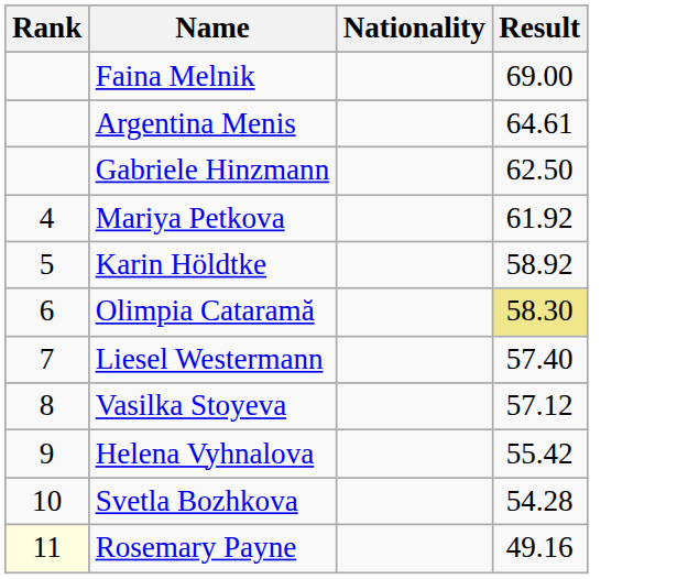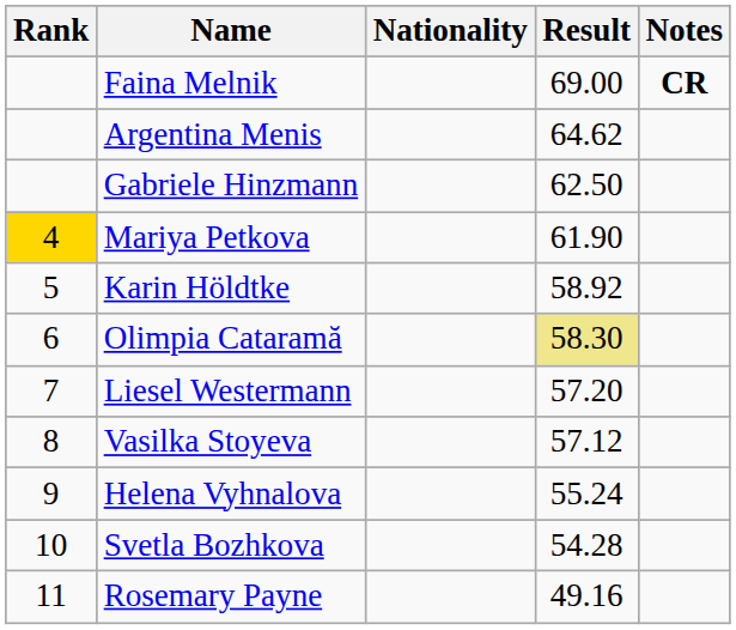+ column: Notes | CR
Argentina Menis | Result: 64.61 -> 64.62
Mariya Petkova | Rank: no background -> gold background
Mariya Petkova | Result: 61.92 -> 61.90
Liesel Westermann | Result: 57.40 -> 57.20
Helena Vyhnalova | Result: 55.42 -> 55.24
Rosemary Payne | Rank: lightyellow background -> no background
